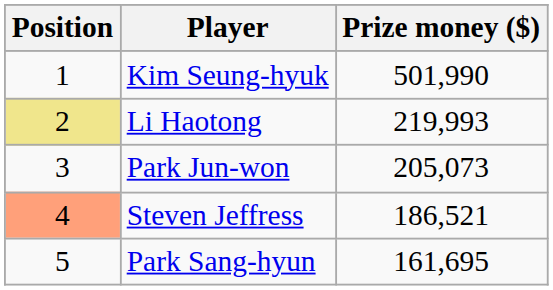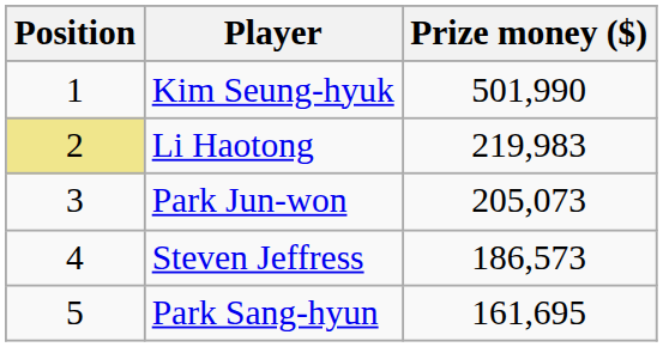Li Haotong | Prize money ($): 219,993 -> 219,983
Steven Jeffress | Position: lightsalmon background -> no background
Steven Jeffress | Prize money ($): 186,521 -> 186,573
